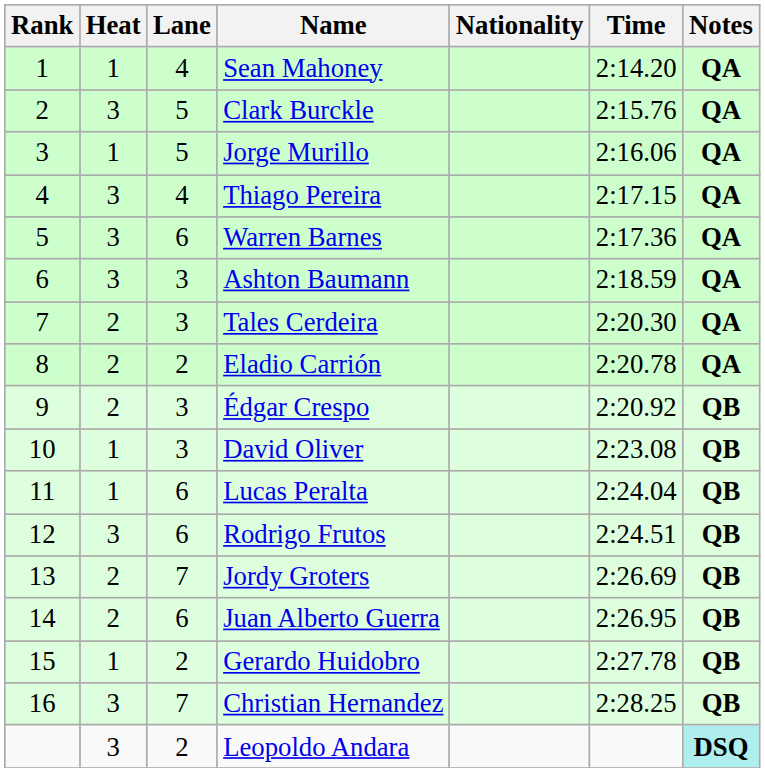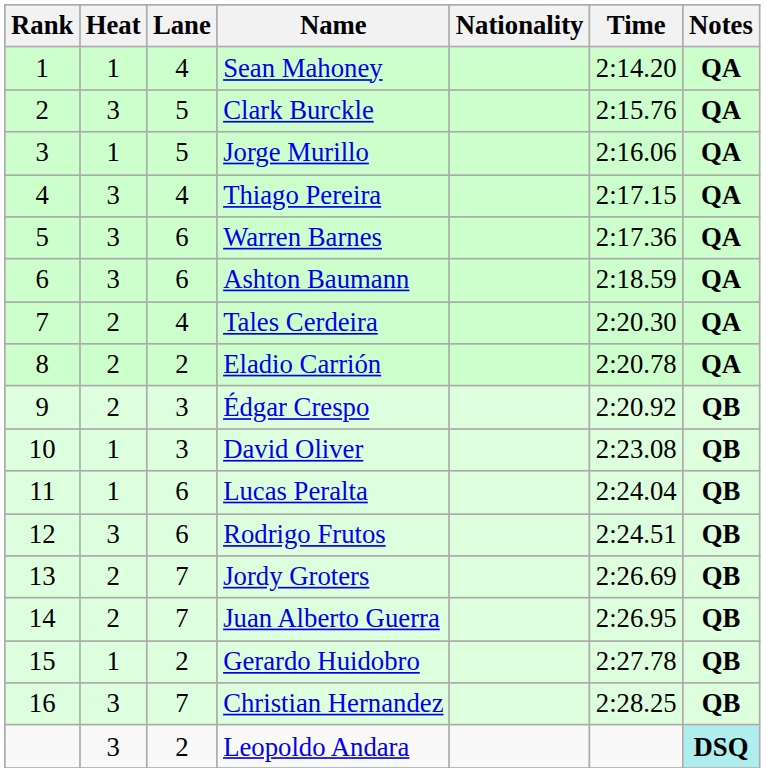Ashton Baumann | Lane: 3 -> 6
Tales Cerdeira | Lane: 3 -> 4
Juan Alberto Guerra | Lane: 6 -> 7
